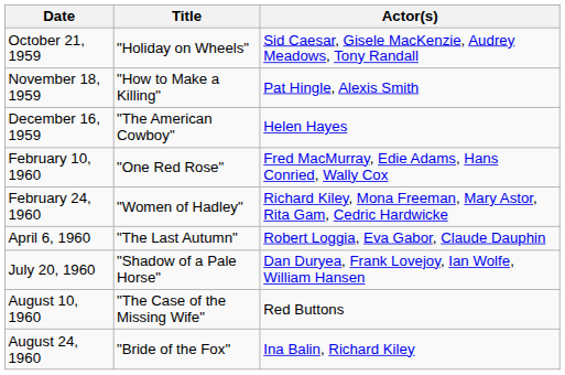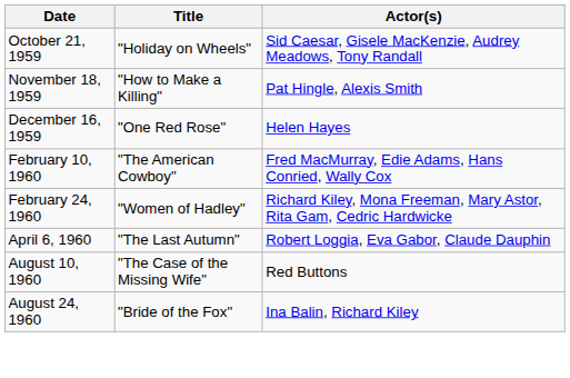December 16, 1959 | Title: "The American Cowboy" -> "One Red Rose"
February 10, 1960 | Title: "One Red Rose" -> "The American Cowboy"
- row: July 20, 1960 | "Shadow of a Pale Horse" | Dan Duryea, Frank Lovejoy, Ian Wolfe, William Hansen
